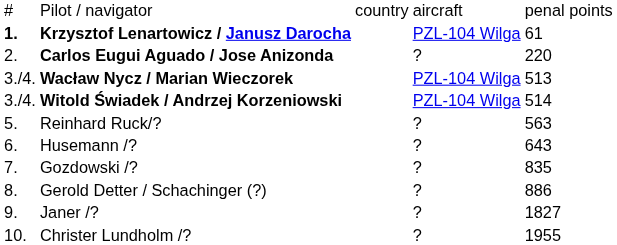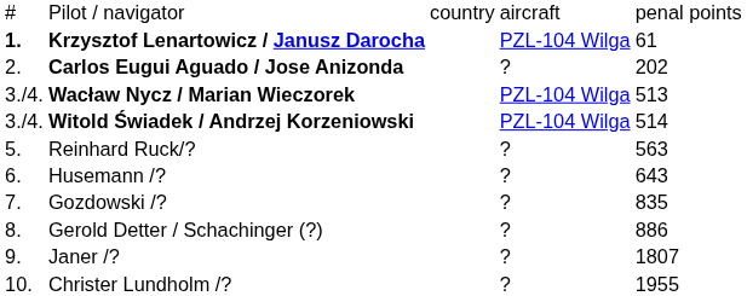Carlos Eugui Aguado / Jose Anizonda | column 5: 220 -> 202
Janer /? | column 5: 1827 -> 1807
